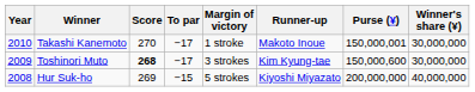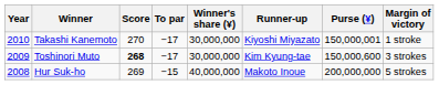columns swapped: Margin of victory <-> Winner's share (¥)
Takashi Kanemoto | Runner-up: Makoto Inoue -> Kiyoshi Miyazato
Hur Suk-ho | Runner-up: Kiyoshi Miyazato -> Makoto Inoue
